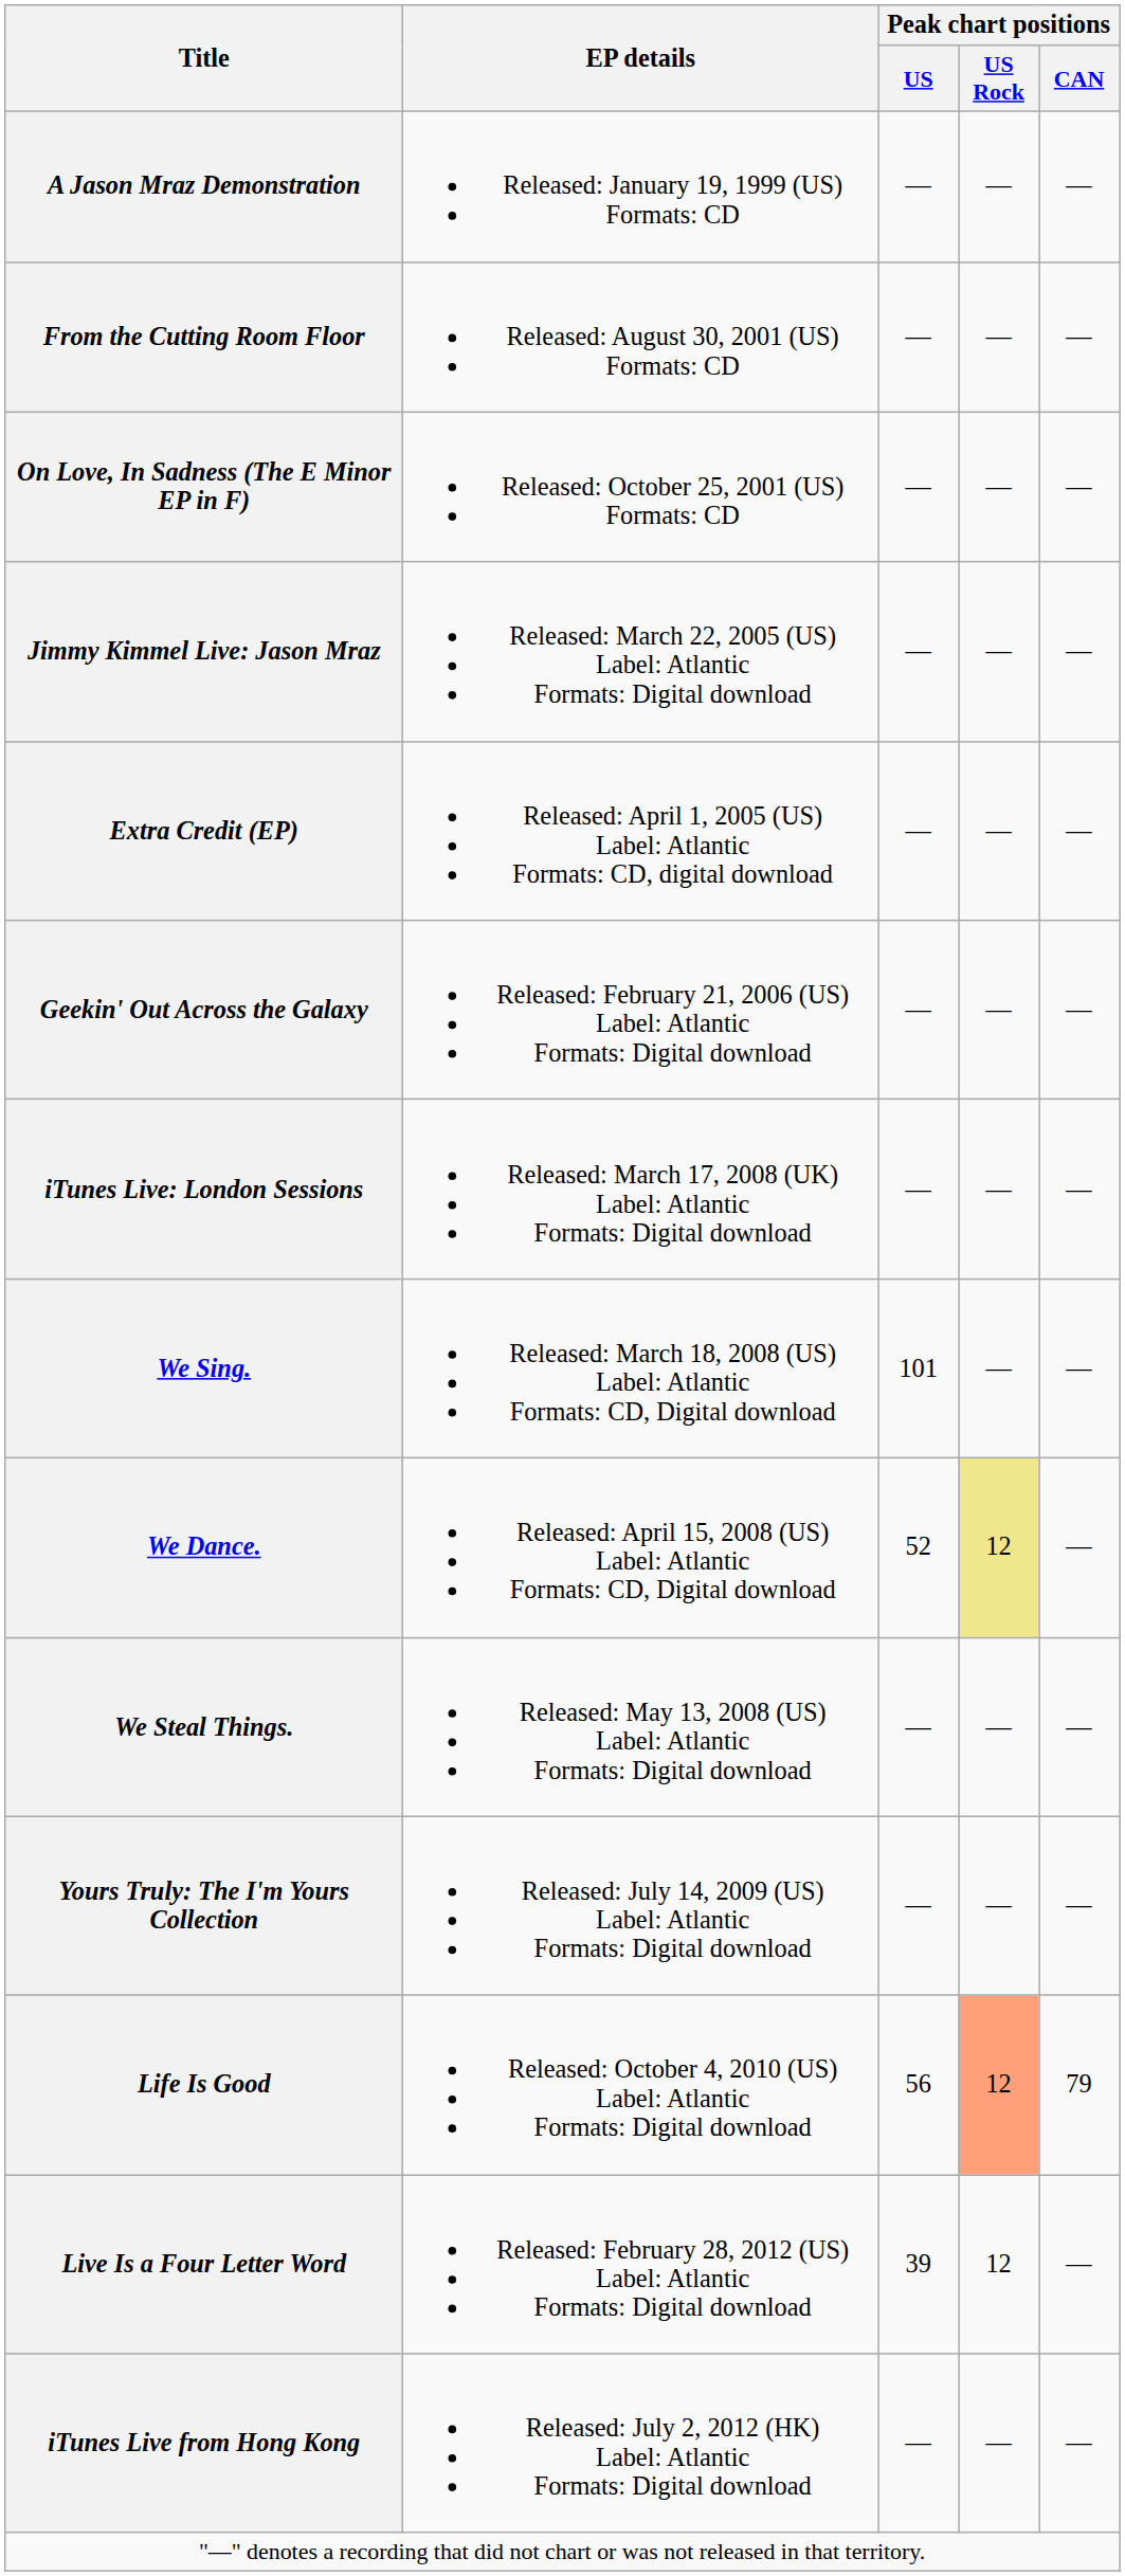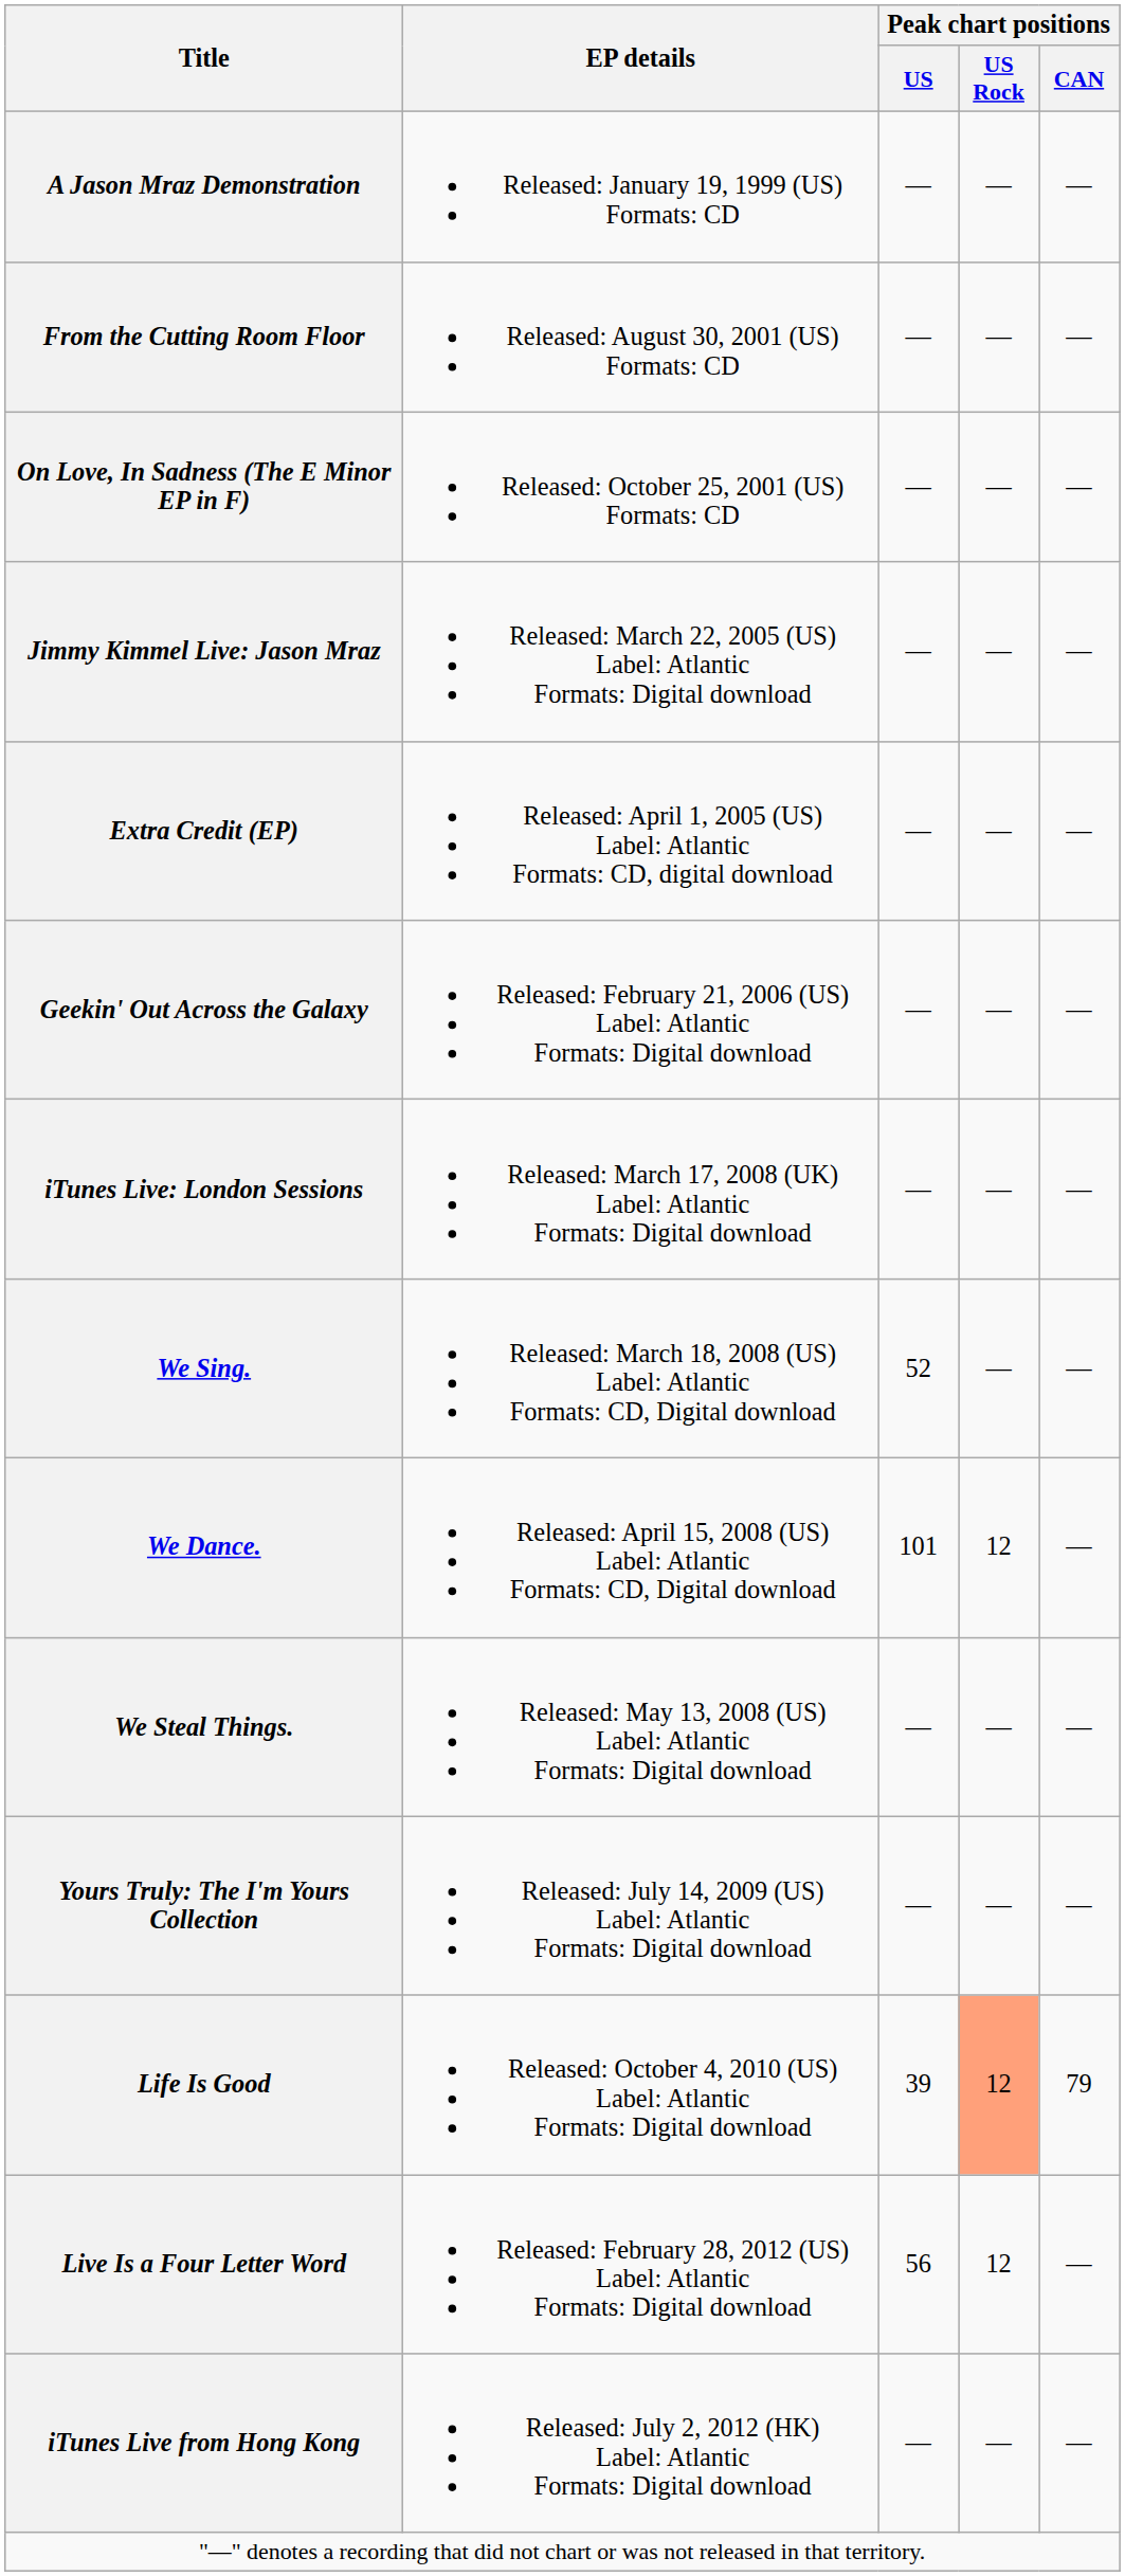We Sing. | Peak chart positions / US: 101 -> 52
We Dance. | Peak chart positions / US: 52 -> 101
We Dance. | Peak chart positions / US Rock: khaki background -> no background
Life Is Good | Peak chart positions / US: 56 -> 39
Live Is a Four Letter Word | Peak chart positions / US: 39 -> 56
